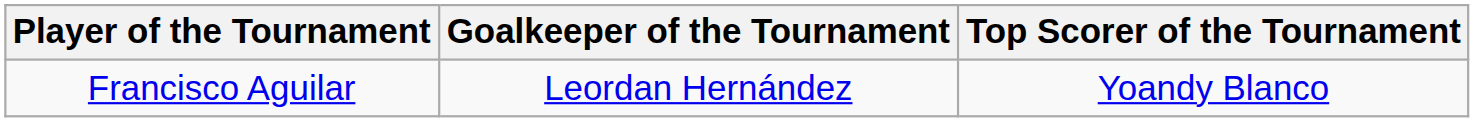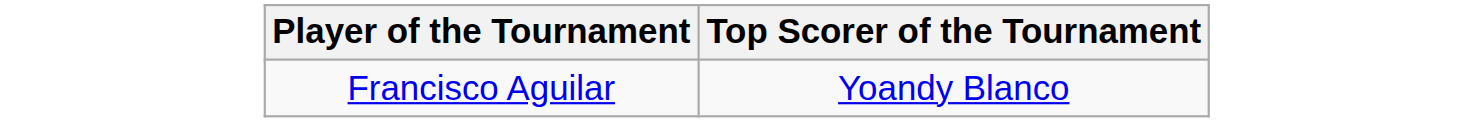- column: Goalkeeper of the Tournament | Leordan Hernández
